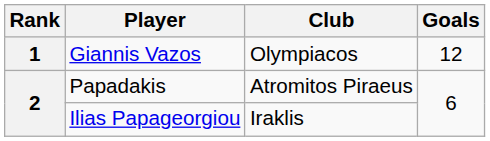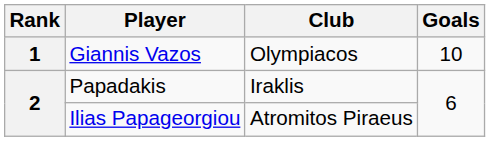Giannis Vazos | Goals: 12 -> 10
Papadakis | Club: Atromitos Piraeus -> Iraklis
Ilias Papageorgiou | Club: Iraklis -> Atromitos Piraeus
